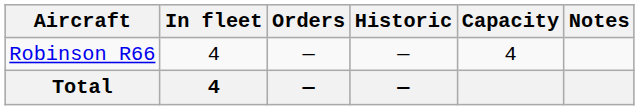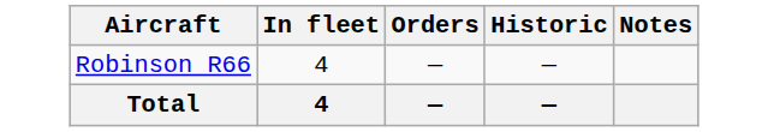- column: Capacity | 4
